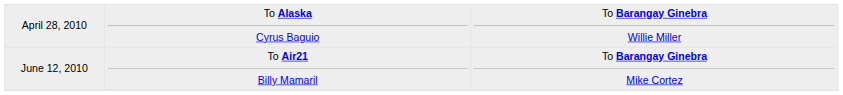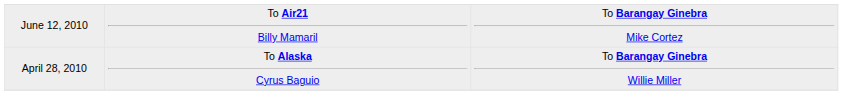rows swapped: April 28, 2010 <-> June 12, 2010
